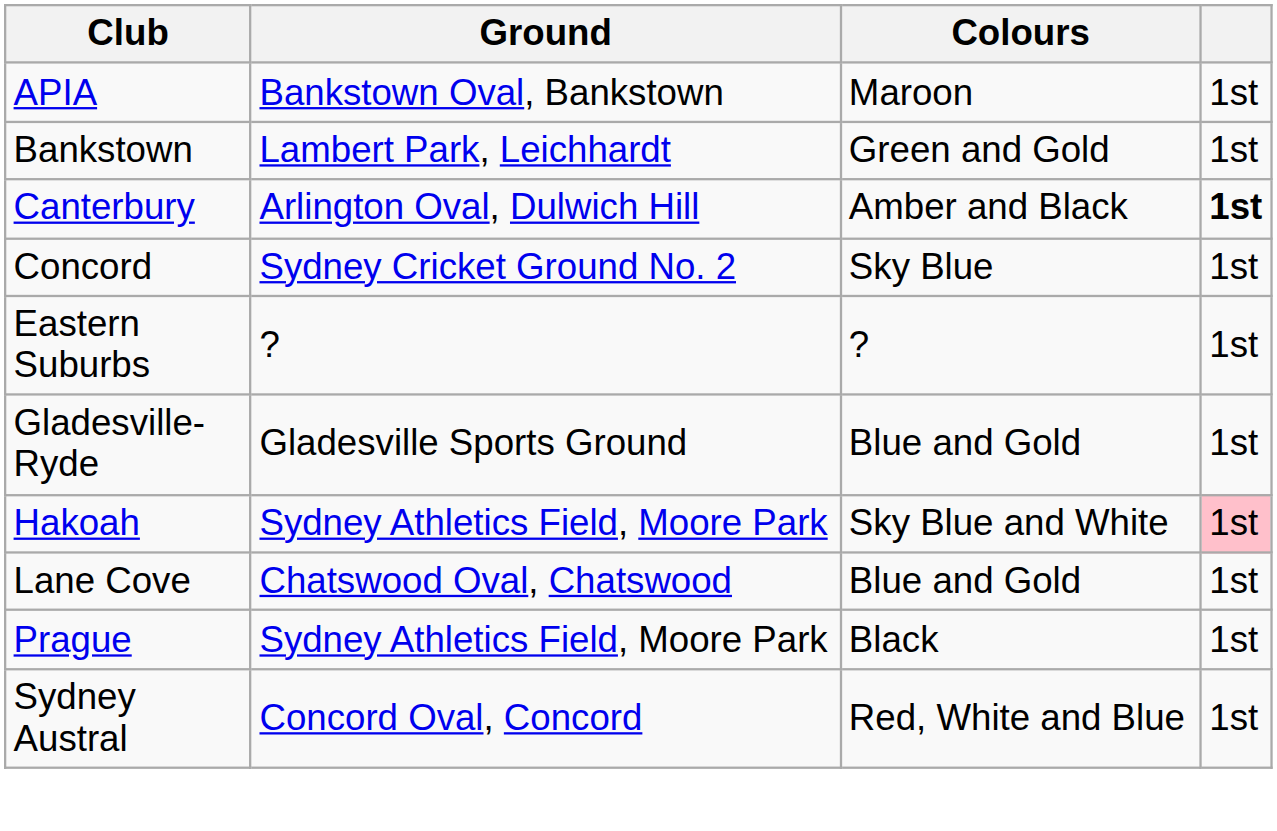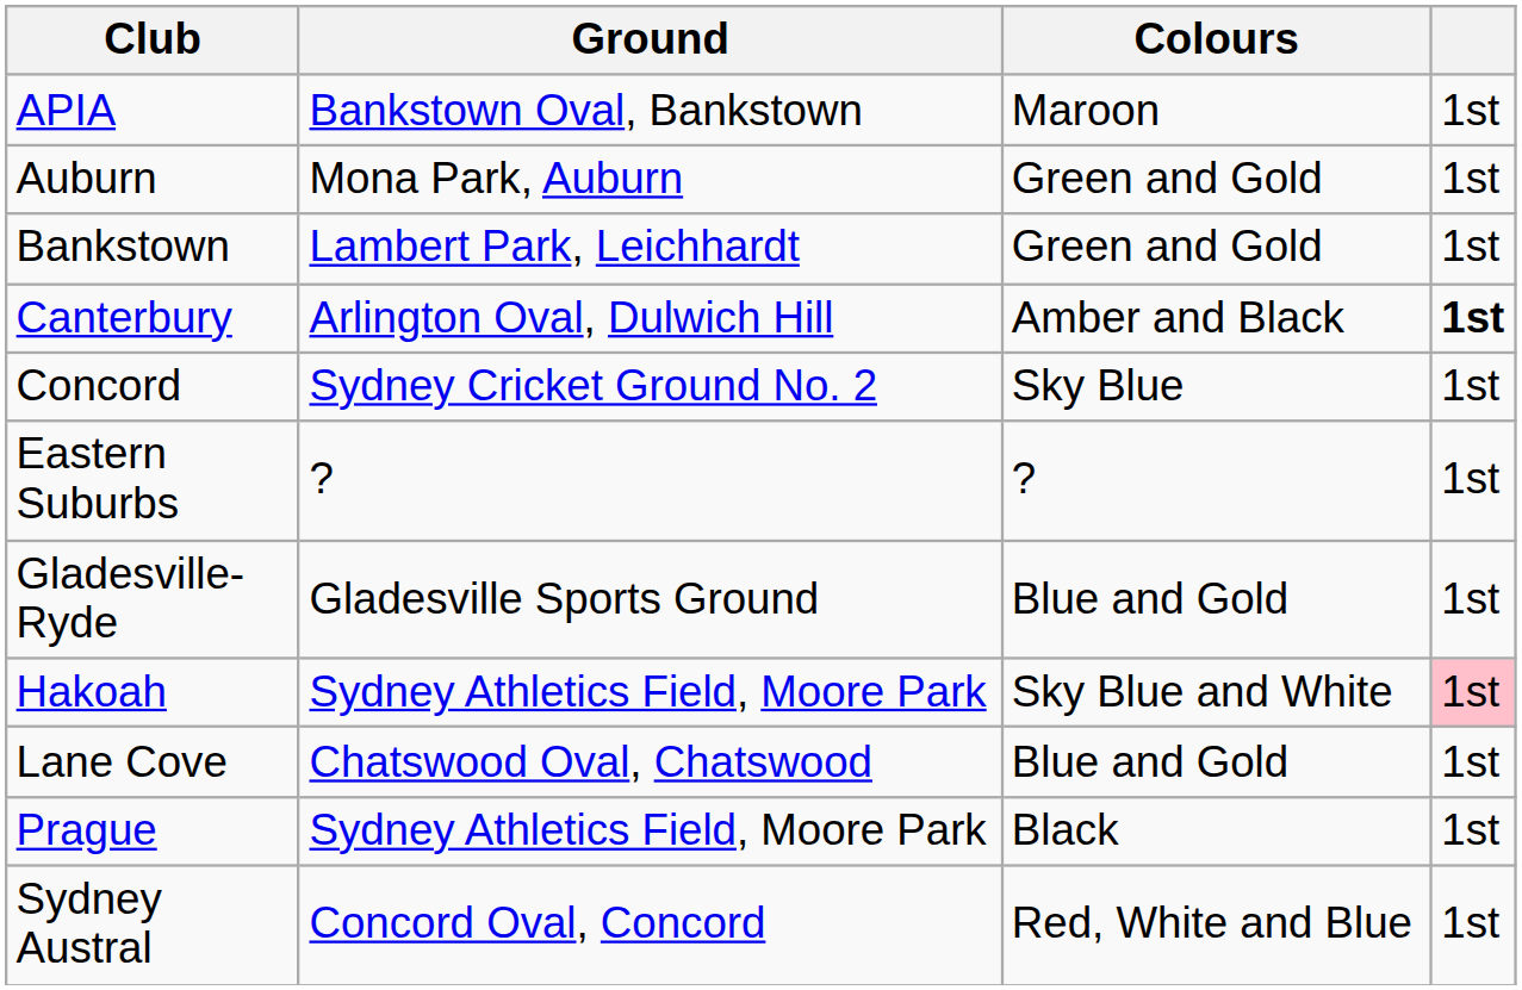+ row: Auburn | Mona Park, Auburn | Green and Gold | 1st
